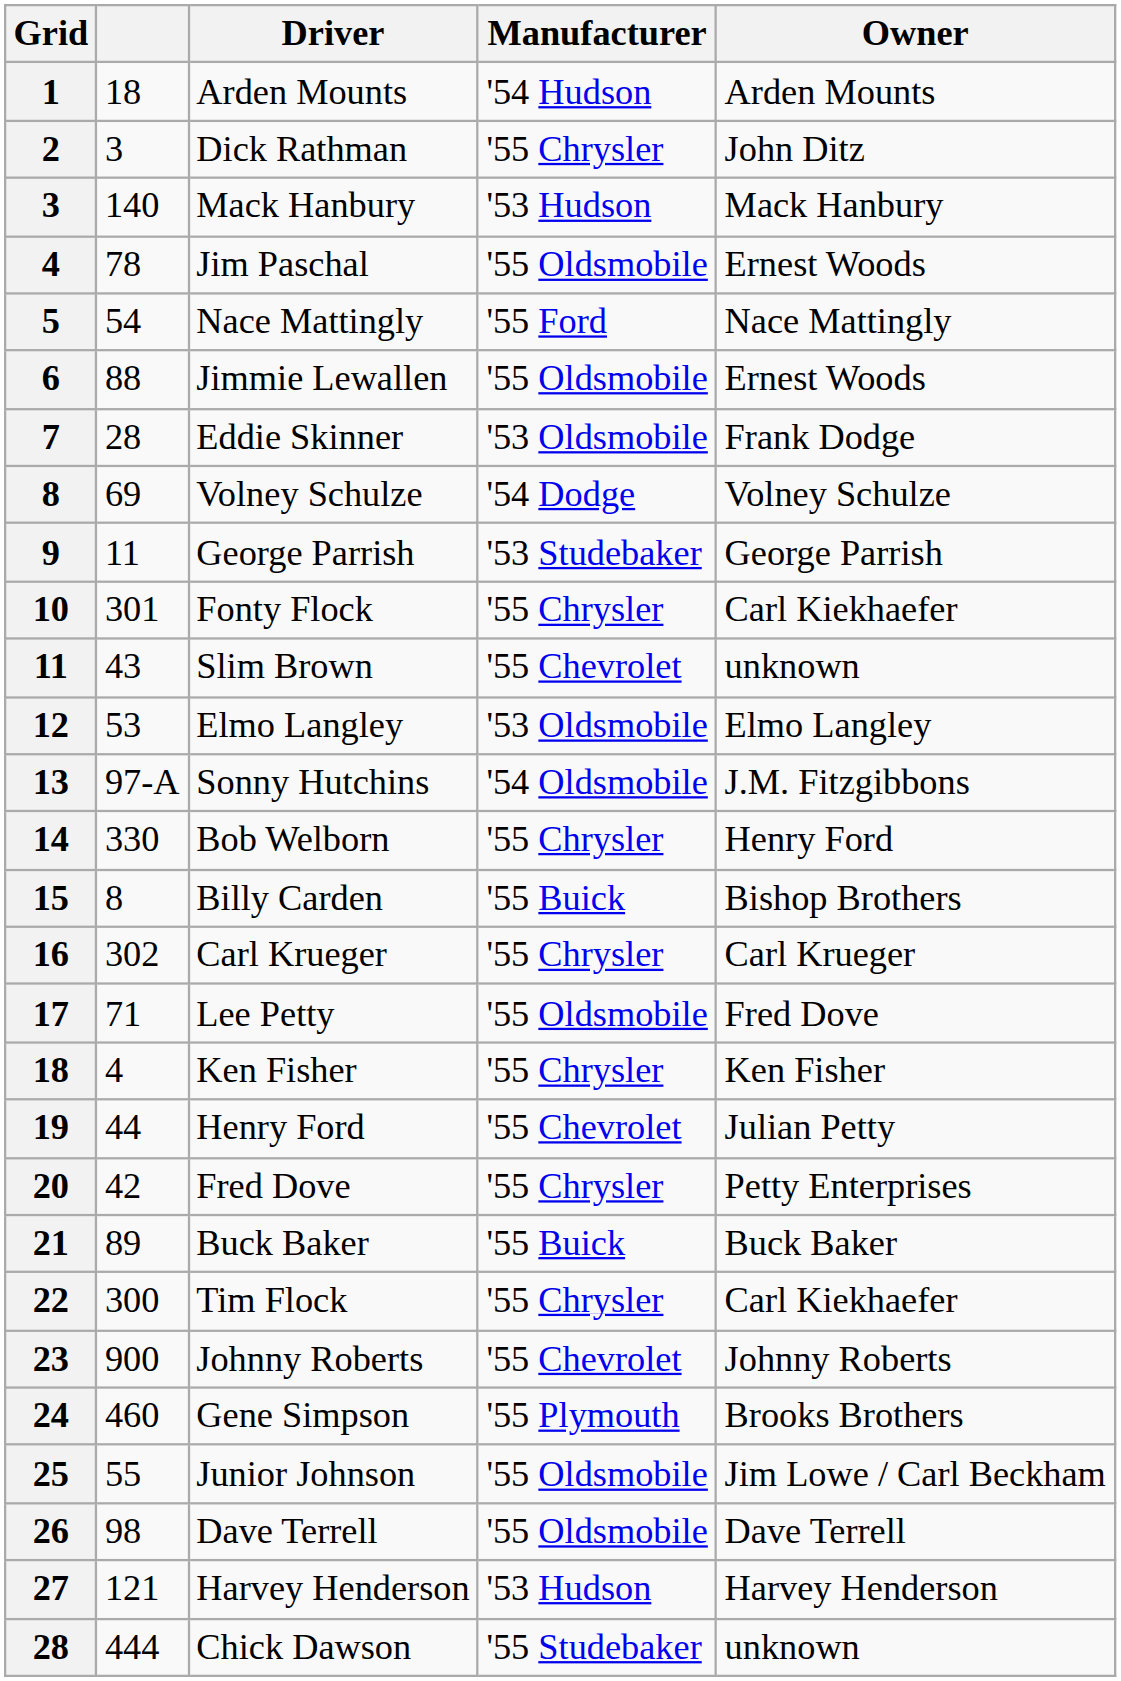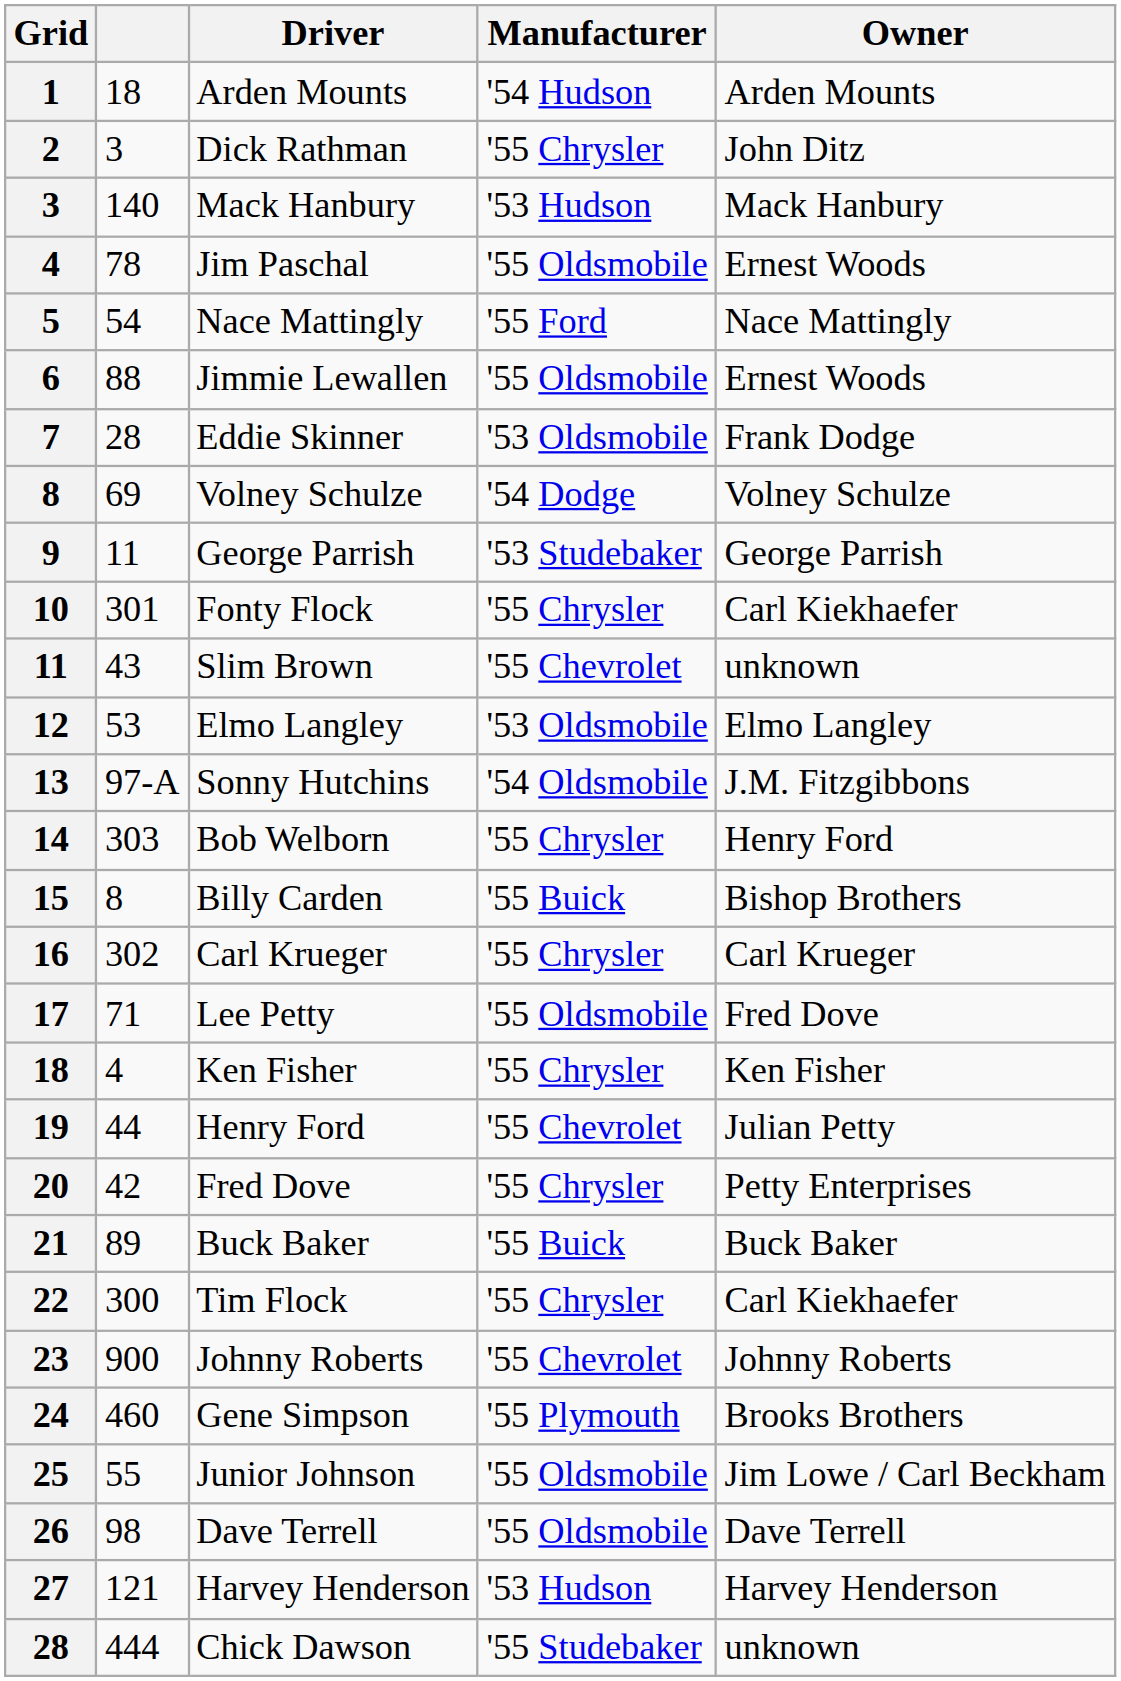14 | column 2: 330 -> 303
